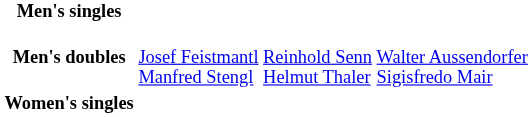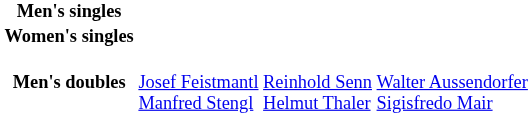rows swapped: Women's singles <-> Men's doubles
